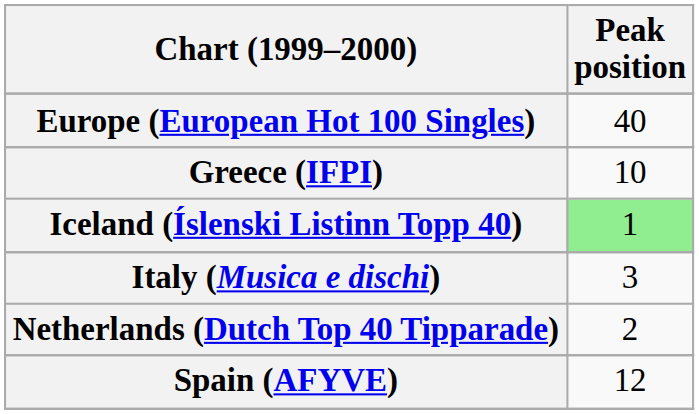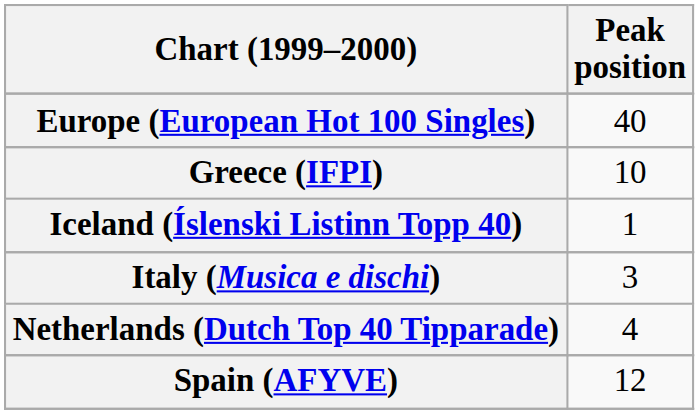Iceland (Íslenski Listinn Topp 40) | Peak position: lightgreen background -> no background
Netherlands (Dutch Top 40 Tipparade) | Peak position: 2 -> 4
